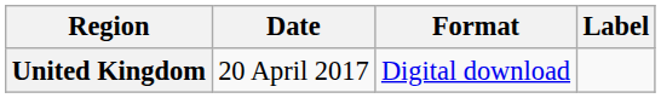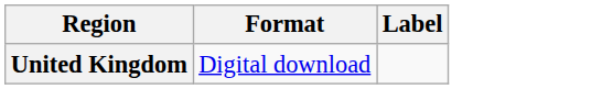- column: Date | 20 April 2017
